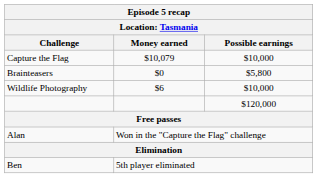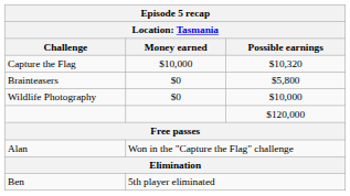Capture the Flag | Money earned: $10,079 -> $10,000
Capture the Flag | Possible earnings: $10,000 -> $10,320
Wildlife Photography | Money earned: $6 -> $0
